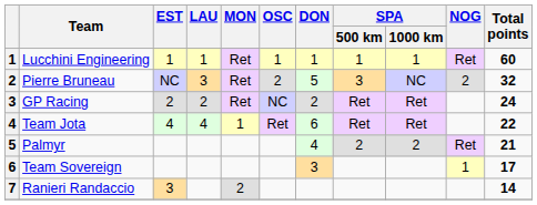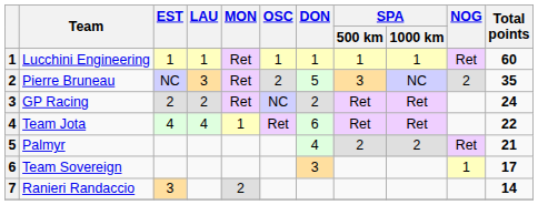Pierre Bruneau | Total points: 32 -> 35
